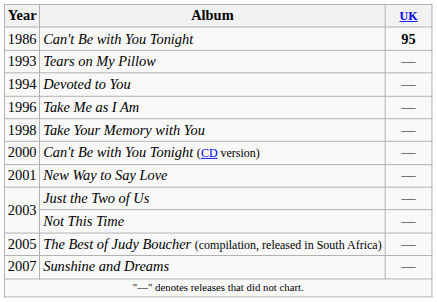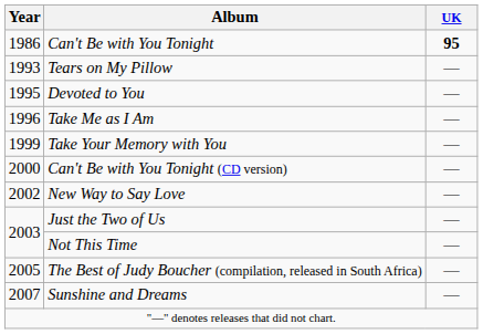Devoted to You | Year: 1994 -> 1995
Take Your Memory with You | Year: 1998 -> 1999
New Way to Say Love | Year: 2001 -> 2002
